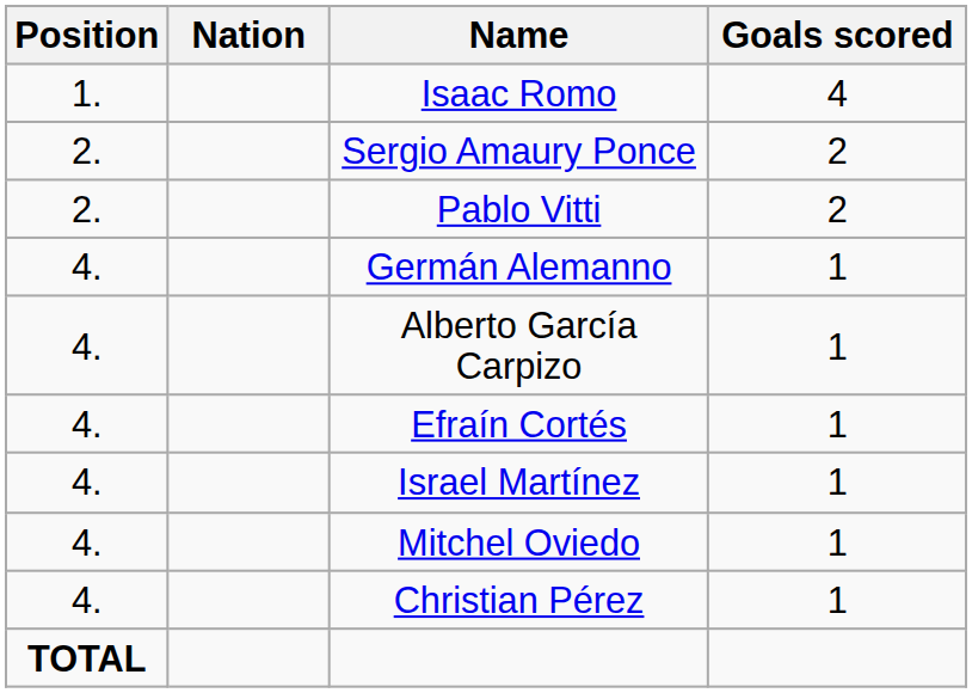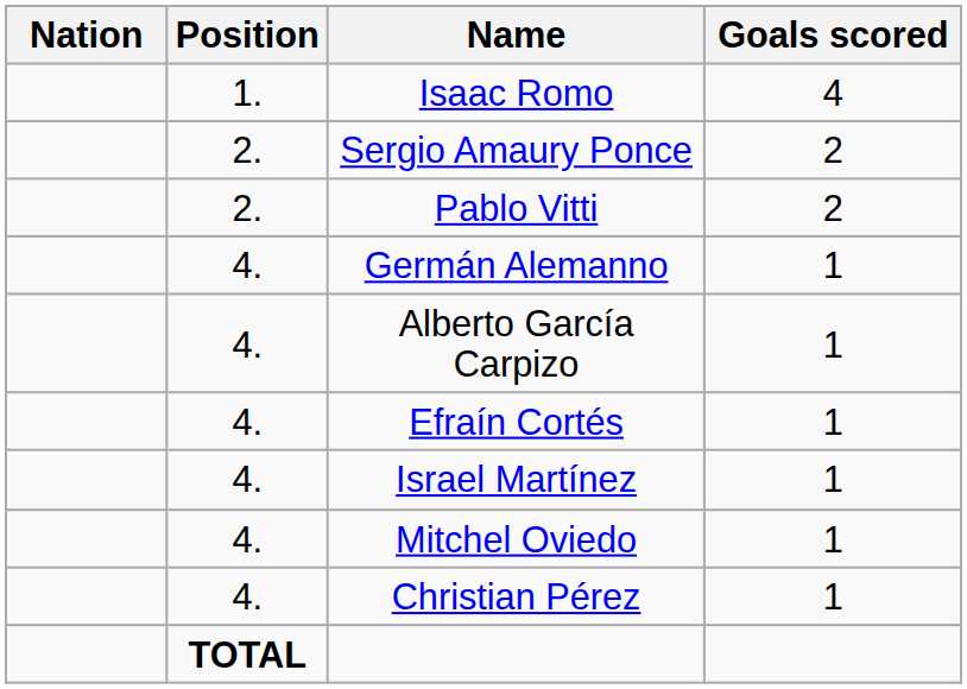columns swapped: Position <-> Nation
